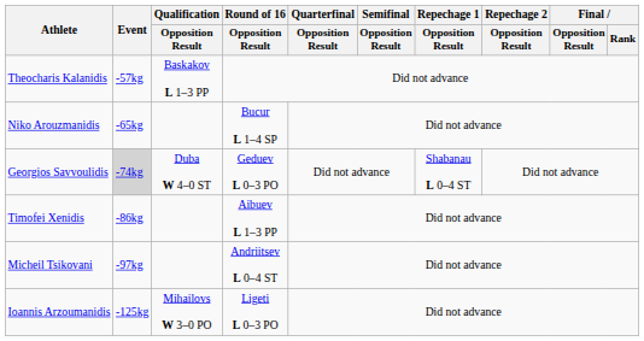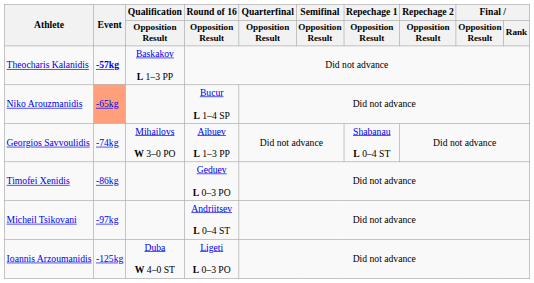Theocharis Kalanidis | Event: normal -> bold
Niko Arouzmanidis | Event: no background -> lightsalmon background
Georgios Savvoulidis | Event: lightgrey background -> no background
Georgios Savvoulidis | Qualification / Opposition Result: Duba W 4–0 ST -> Mihailovs W 3–0 PO
Georgios Savvoulidis | Round of 16 / Opposition Result: Geduev L 0–3 PO -> Aibuev L 1–3 PP
Timofei Xenidis | Round of 16 / Opposition Result: Aibuev L 1–3 PP -> Geduev L 0–3 PO
Ioannis Arzoumanidis | Qualification / Opposition Result: Mihailovs W 3–0 PO -> Duba W 4–0 ST
